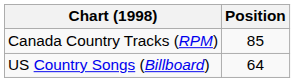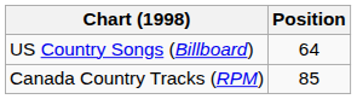rows swapped: Canada Country Tracks (RPM) <-> US Country Songs (Billboard)
